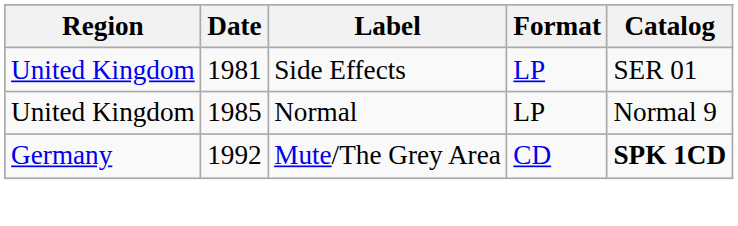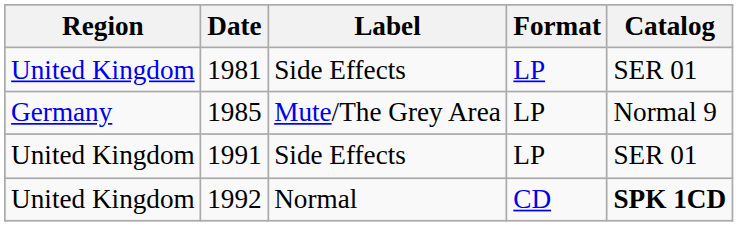1985 | Region: United Kingdom -> Germany
1985 | Label: Normal -> Mute/The Grey Area
+ row: United Kingdom | 1991 | Side Effects | LP | SER 01
1992 | Region: Germany -> United Kingdom
1992 | Label: Mute/The Grey Area -> Normal
